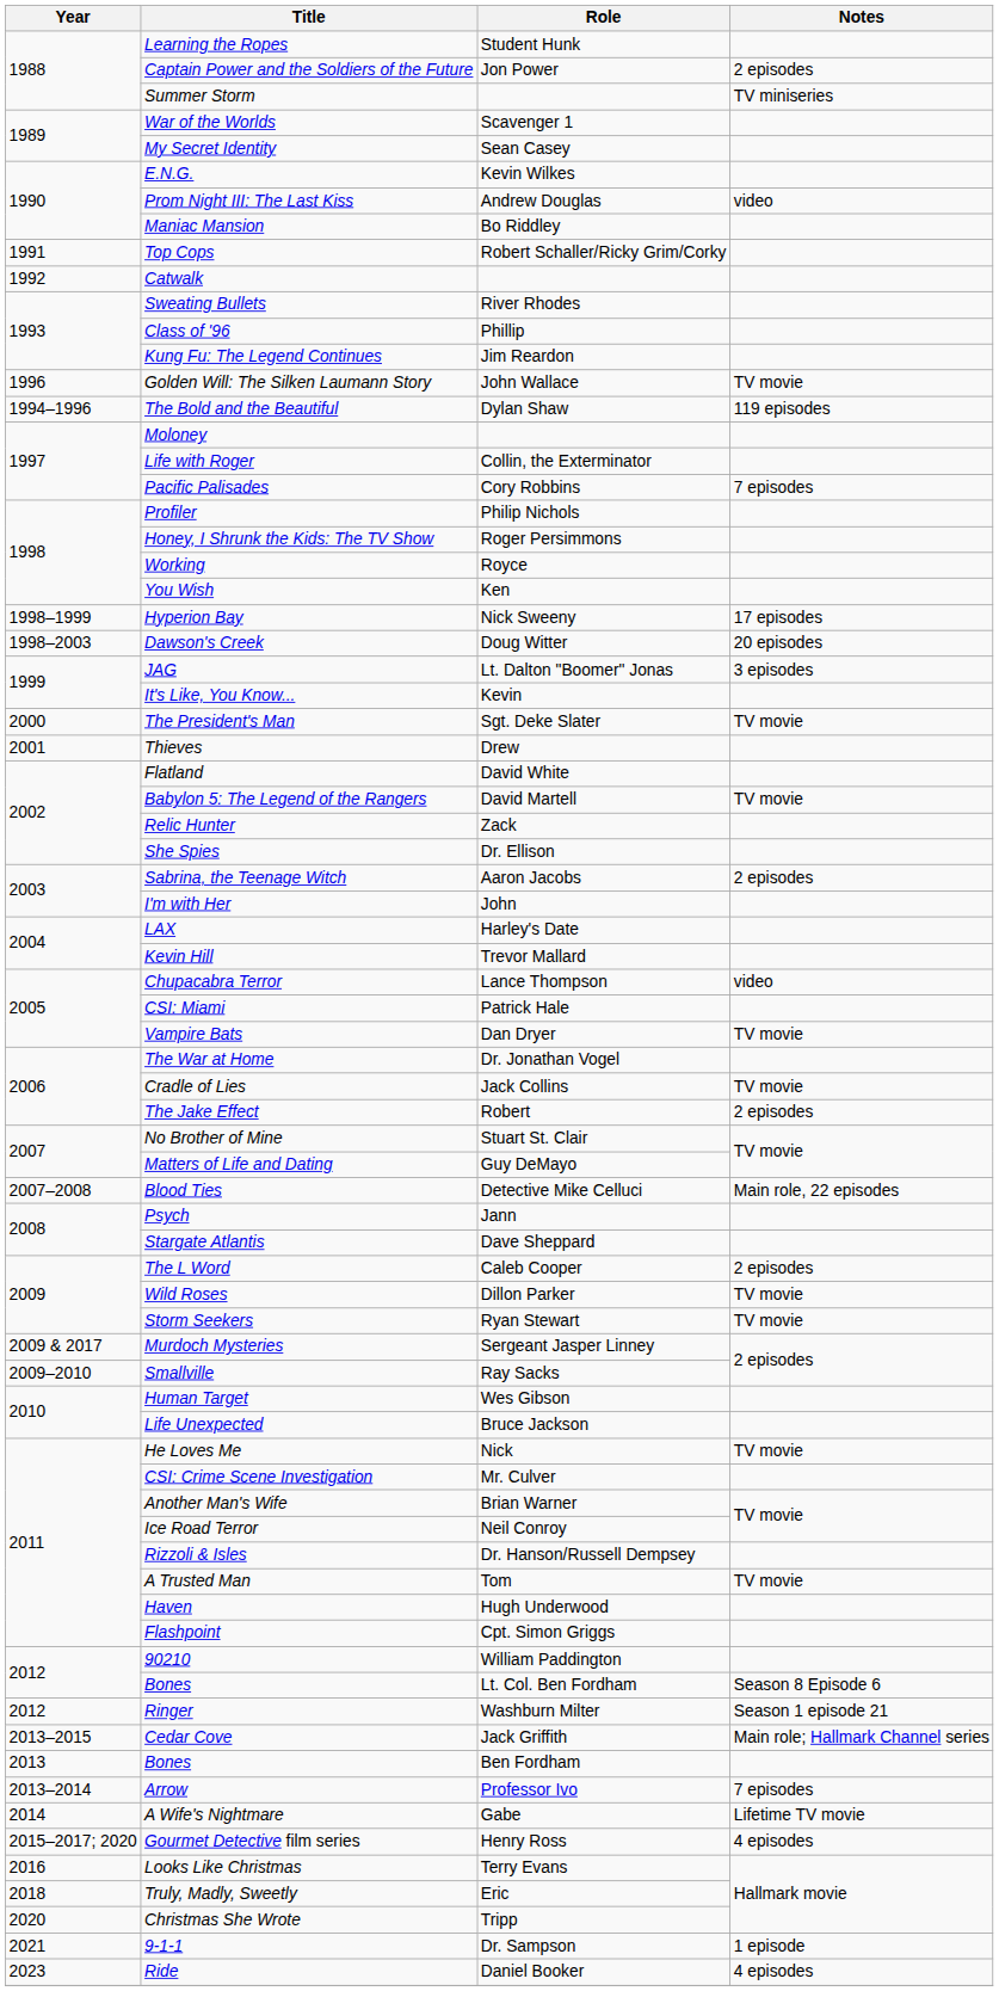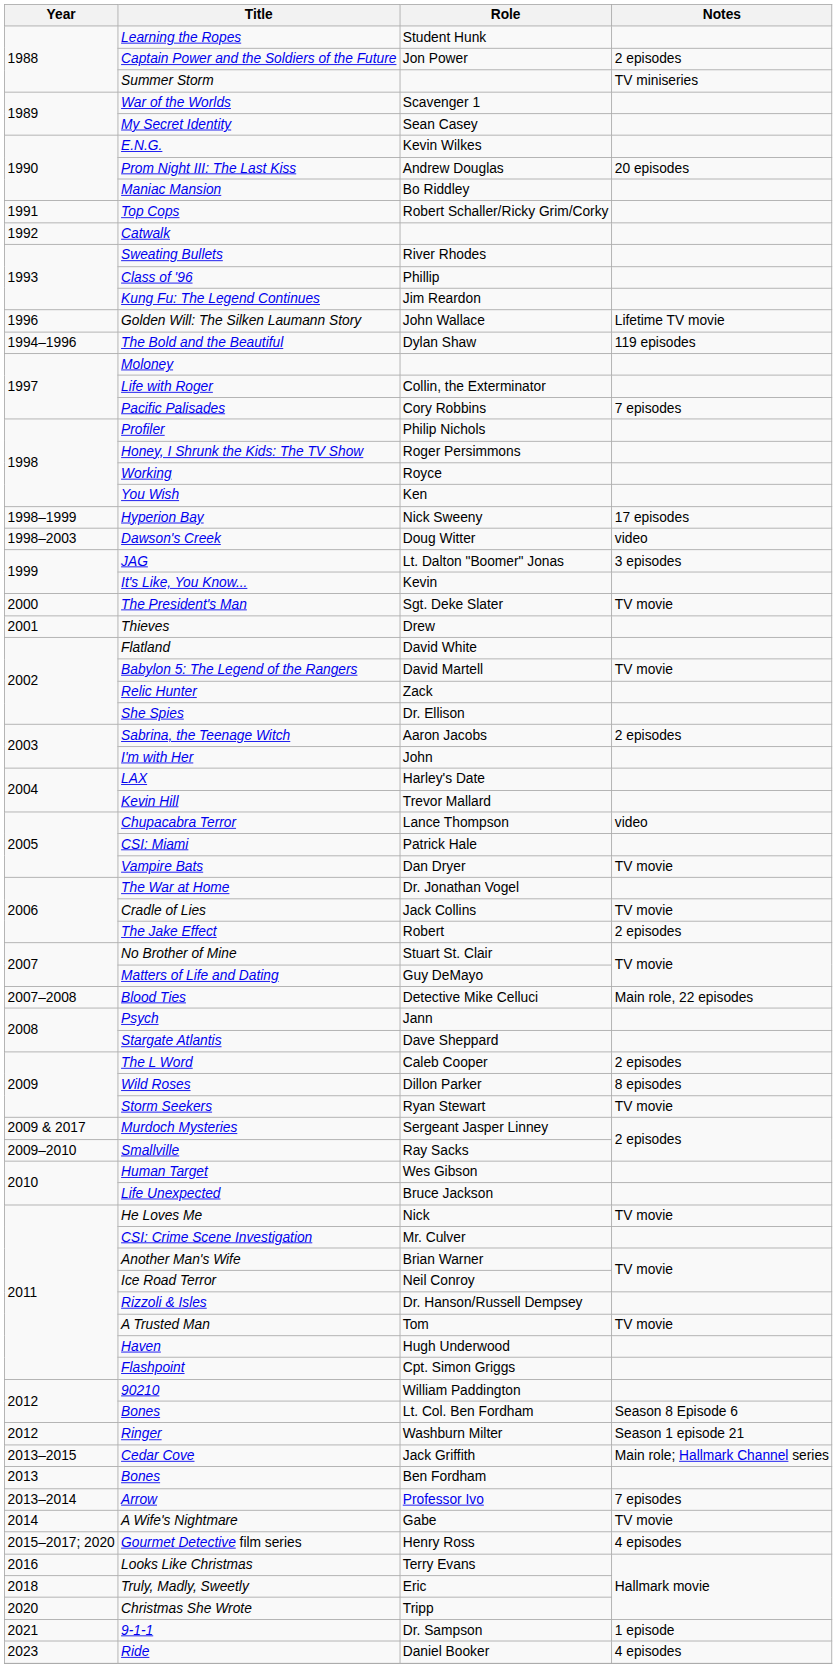Prom Night III: The Last Kiss | Notes: video -> 20 episodes
Golden Will: The Silken Laumann Story | Notes: TV movie -> Lifetime TV movie
Dawson's Creek | Notes: 20 episodes -> video
Wild Roses | Notes: TV movie -> 8 episodes
A Wife's Nightmare | Notes: Lifetime TV movie -> TV movie
